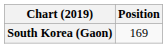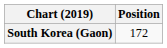South Korea (Gaon) | Position: 169 -> 172
